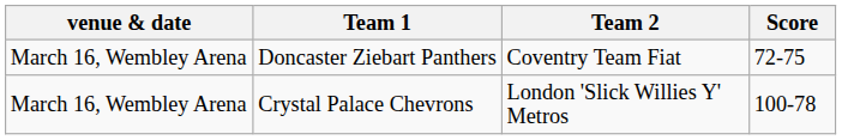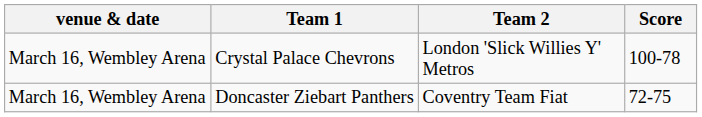rows swapped: Doncaster Ziebart Panthers <-> Crystal Palace Chevrons
